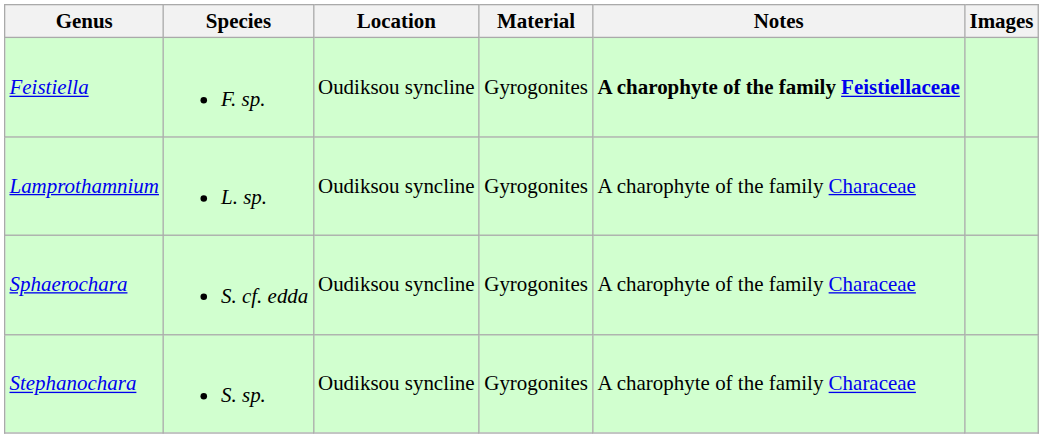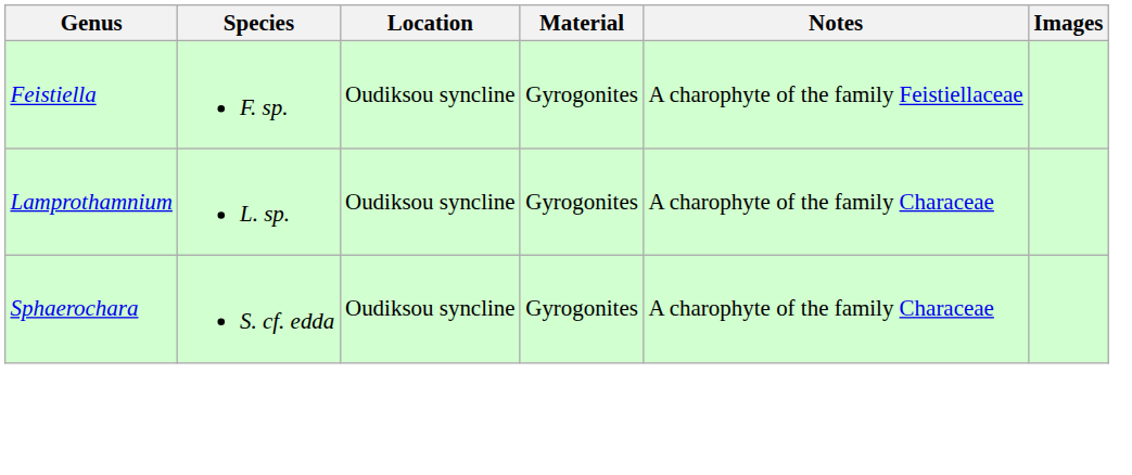Feistiella | Notes: bold -> normal
- row: Stephanochara | S. sp. | Oudiksou syncline | Gyrogonites | A charophyte of the family Characeae
